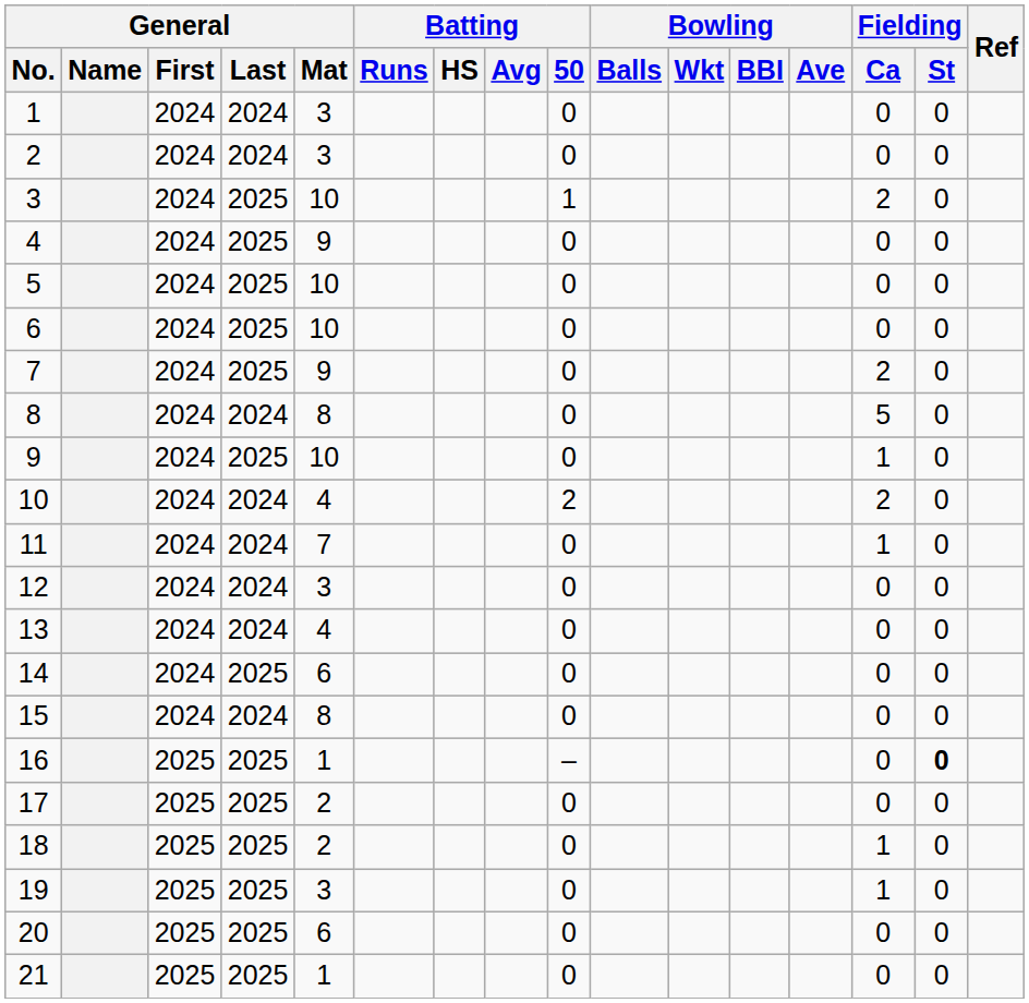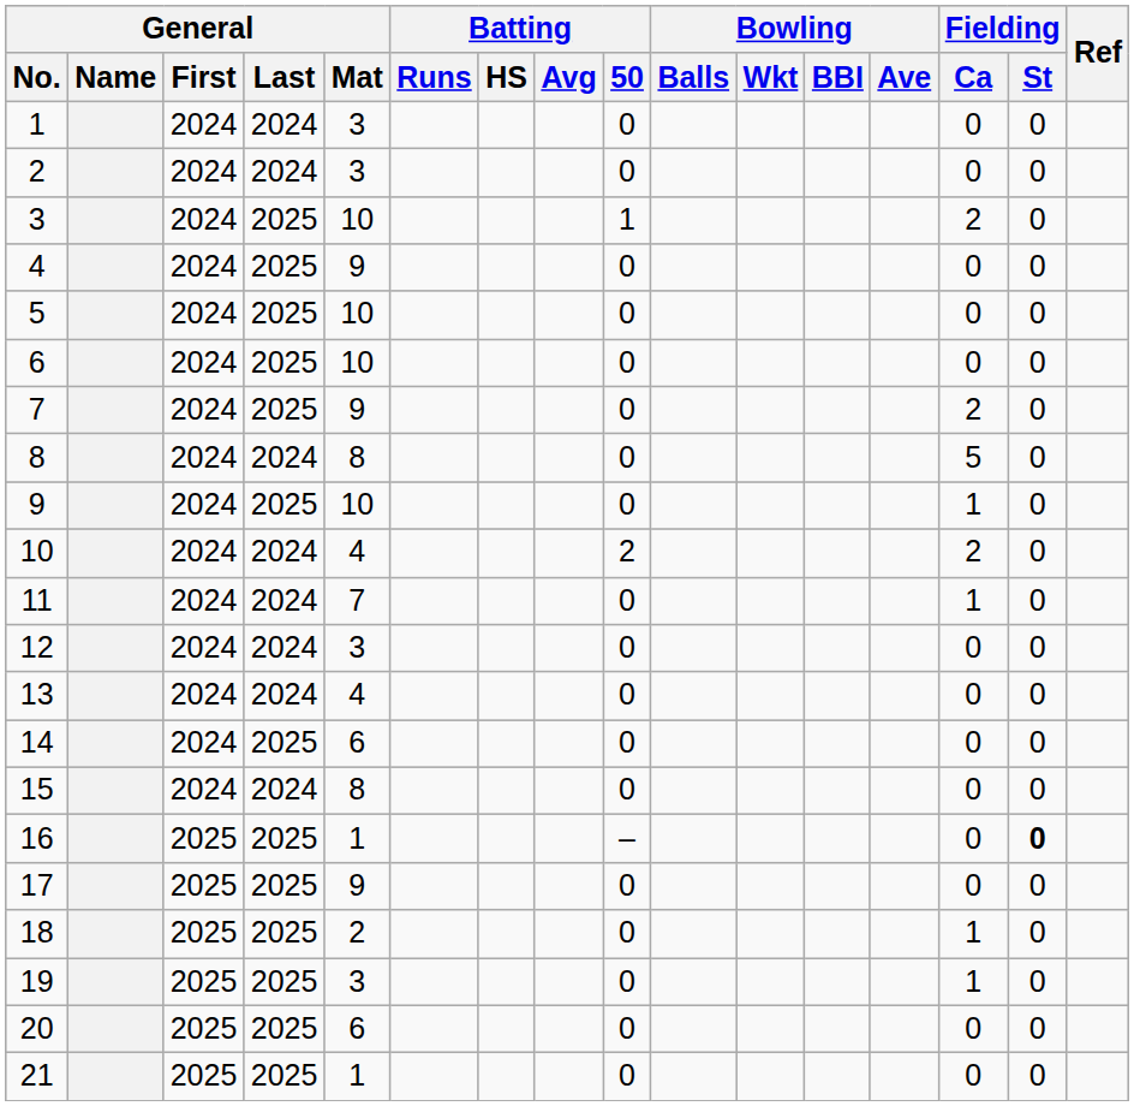17 | General / Mat: 2 -> 9
